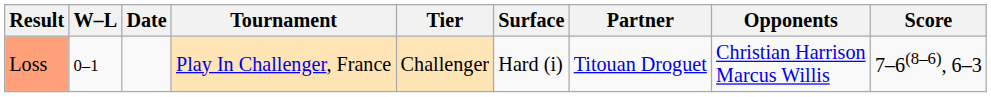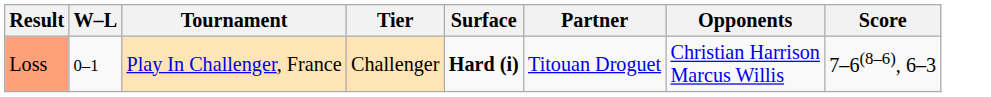- column: Date
Loss | Surface: normal -> bold
